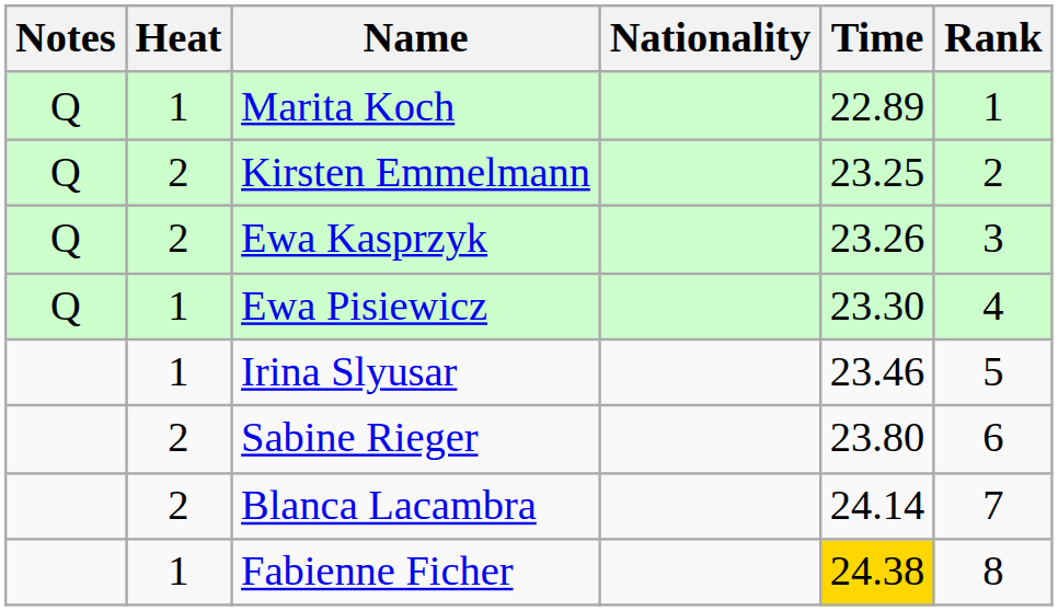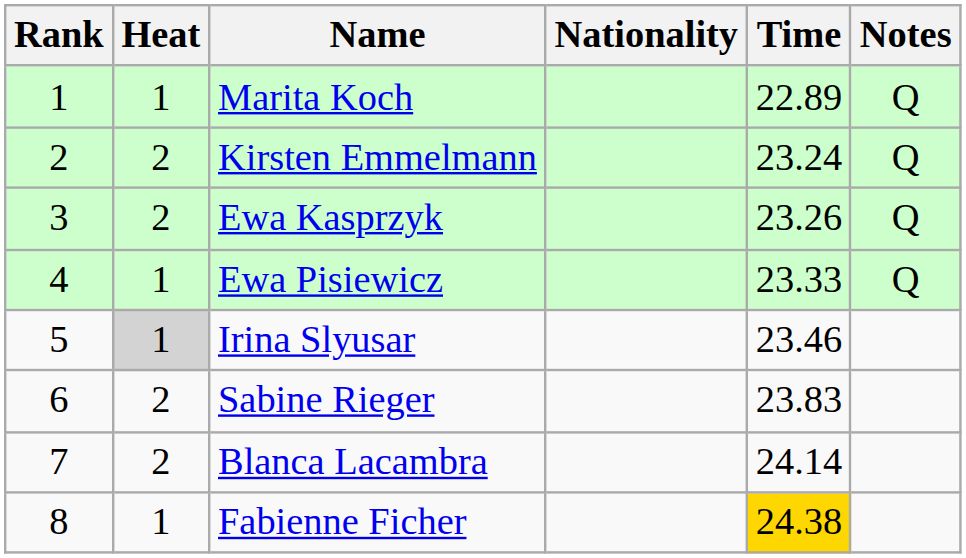columns swapped: Rank <-> Notes
Kirsten Emmelmann | Time: 23.25 -> 23.24
Ewa Pisiewicz | Time: 23.30 -> 23.33
Irina Slyusar | Heat: no background -> lightgrey background
Sabine Rieger | Time: 23.80 -> 23.83
